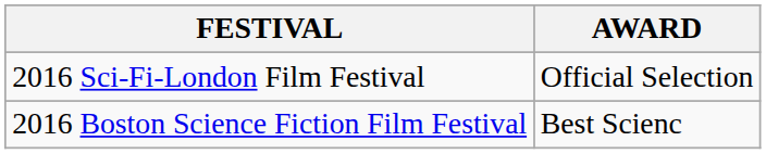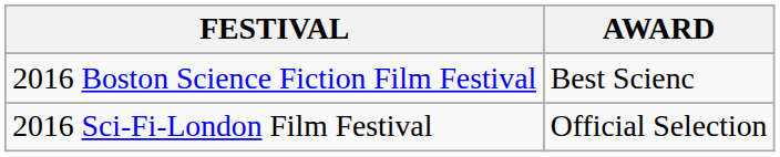rows swapped: 2016 Boston Science Fiction Film Festival <-> 2016 Sci-Fi-London Film Festival
